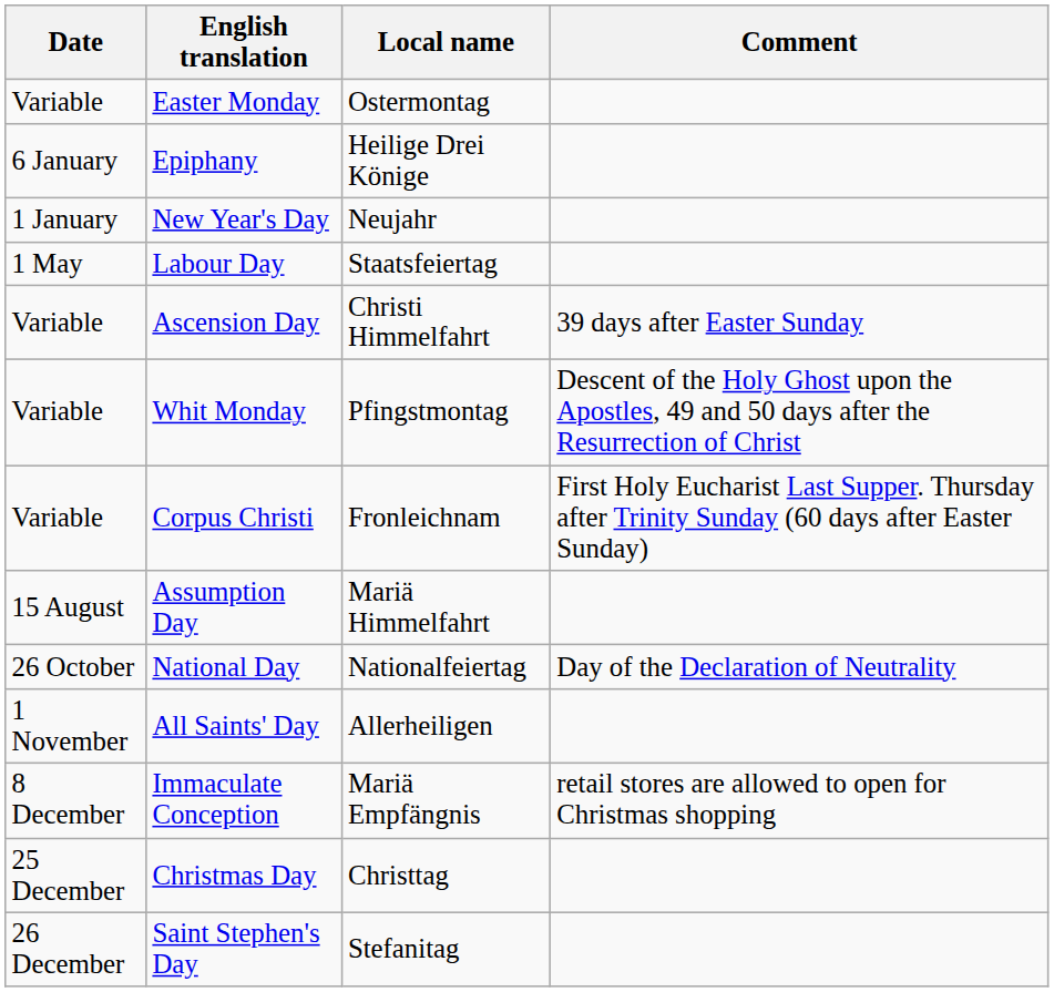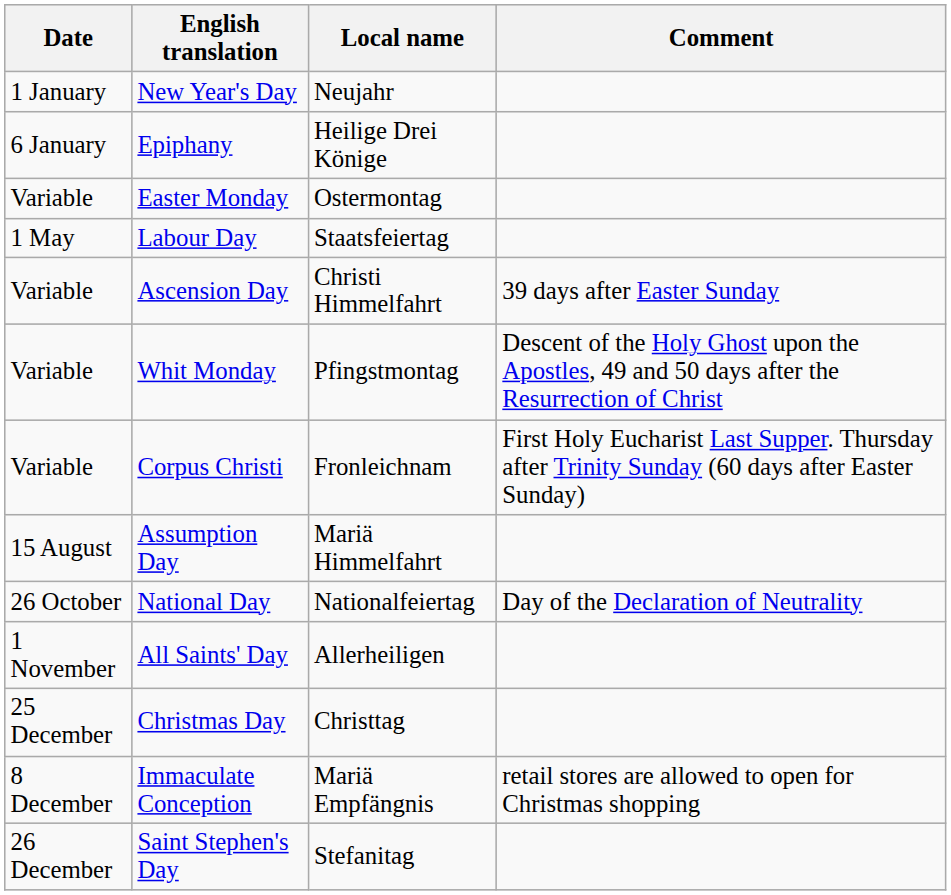rows swapped: New Year's Day <-> Easter Monday
rows swapped: Immaculate Conception <-> Christmas Day
